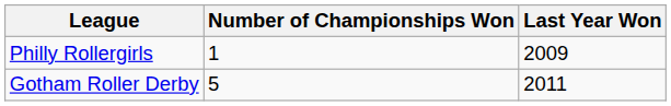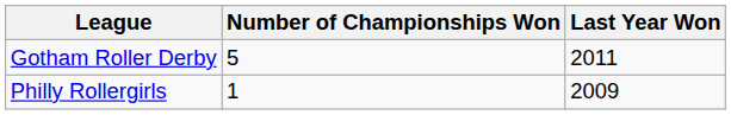rows swapped: Gotham Roller Derby <-> Philly Rollergirls
